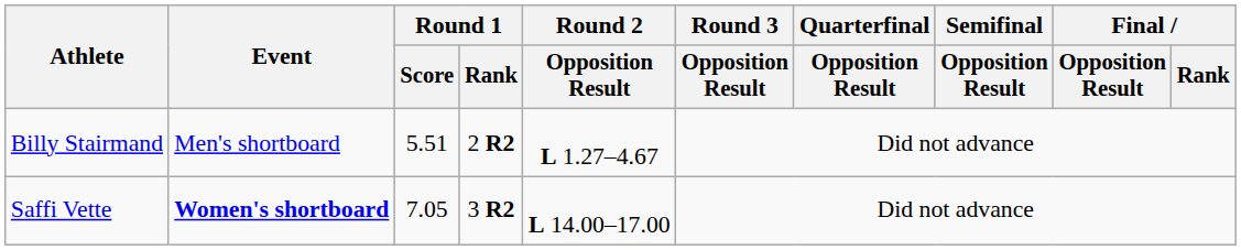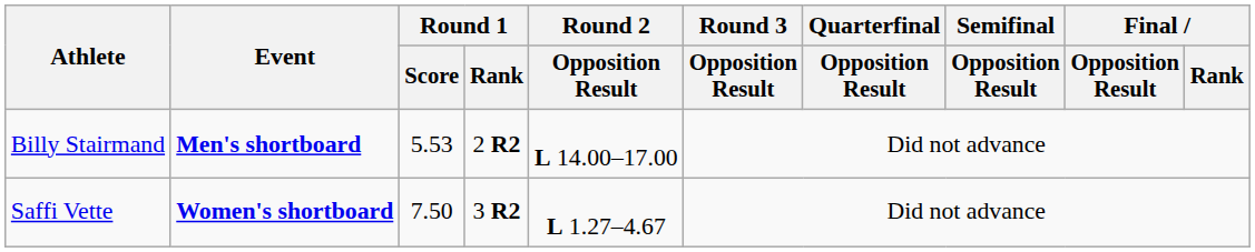Billy Stairmand | Event: normal -> bold
Billy Stairmand | Round 1 / Score: 5.51 -> 5.53
Billy Stairmand | Round 2 / Opposition Result: L 1.27–4.67 -> L 14.00–17.00
Saffi Vette | Round 1 / Score: 7.05 -> 7.50
Saffi Vette | Round 2 / Opposition Result: L 14.00–17.00 -> L 1.27–4.67
